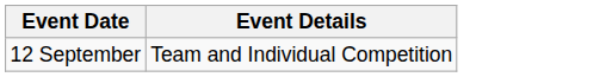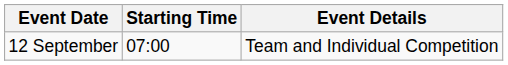+ column: Starting Time | 07:00
